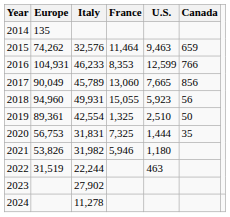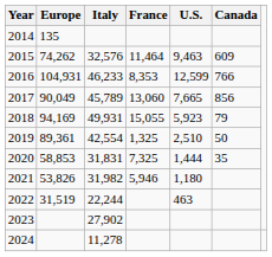2015 | Canada: 659 -> 609
2018 | Europe: 94,960 -> 94,169
2018 | Canada: 56 -> 79
2020 | Europe: 56,753 -> 58,853
